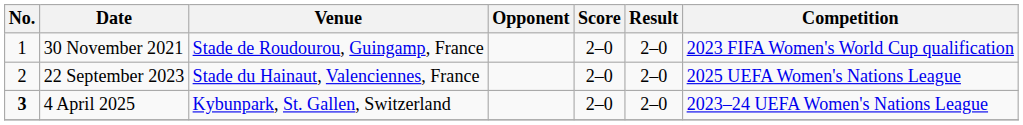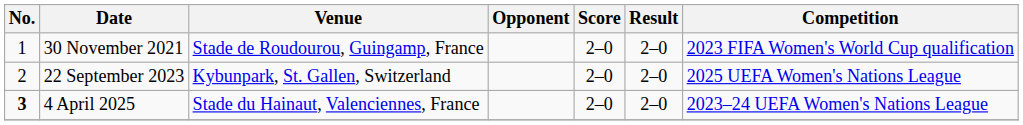22 September 2023 | Venue: Stade du Hainaut, Valenciennes, France -> Kybunpark, St. Gallen, Switzerland
4 April 2025 | Venue: Kybunpark, St. Gallen, Switzerland -> Stade du Hainaut, Valenciennes, France
